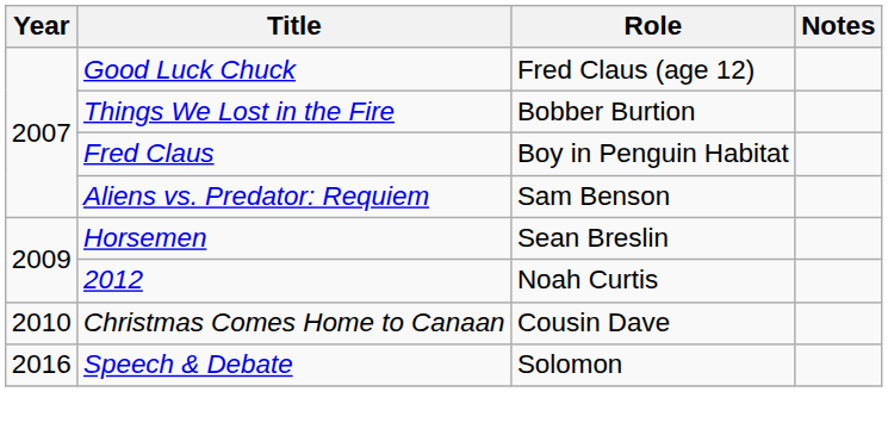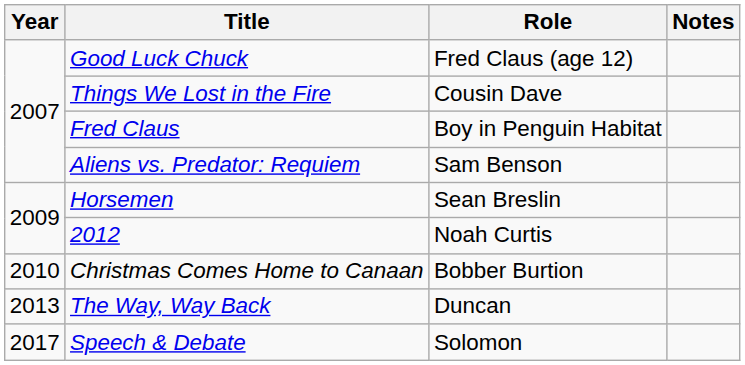Things We Lost in the Fire | Role: Bobber Burtion -> Cousin Dave
Christmas Comes Home to Canaan | Role: Cousin Dave -> Bobber Burtion
+ row: 2013 | The Way, Way Back | Duncan
Speech & Debate | Year: 2016 -> 2017
